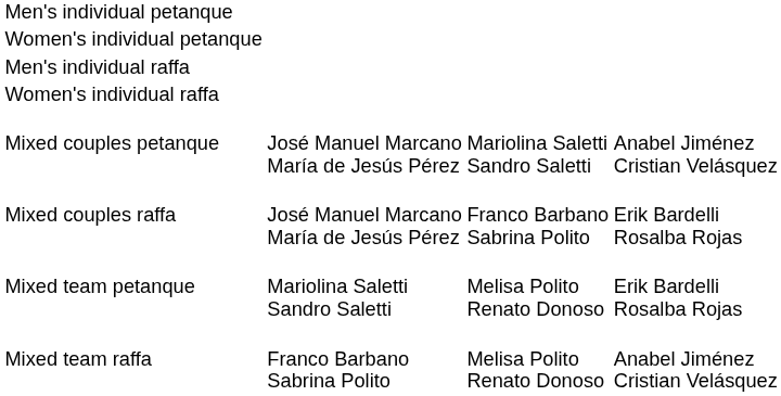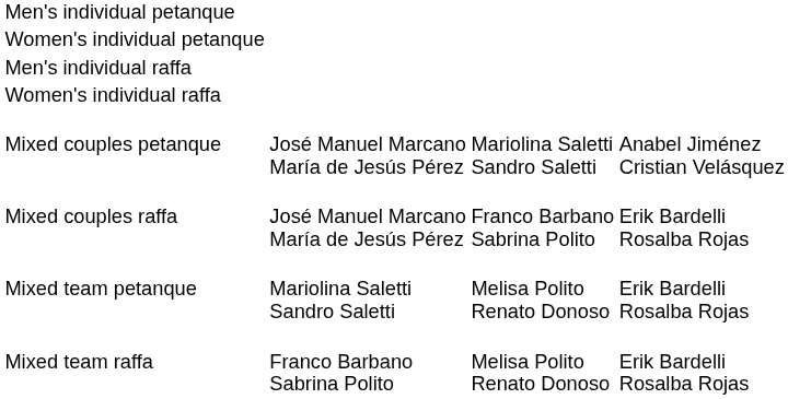Mixed team raffa | column 4: Anabel Jiménez Cristian Velásquez -> Erik Bardelli Rosalba Rojas
